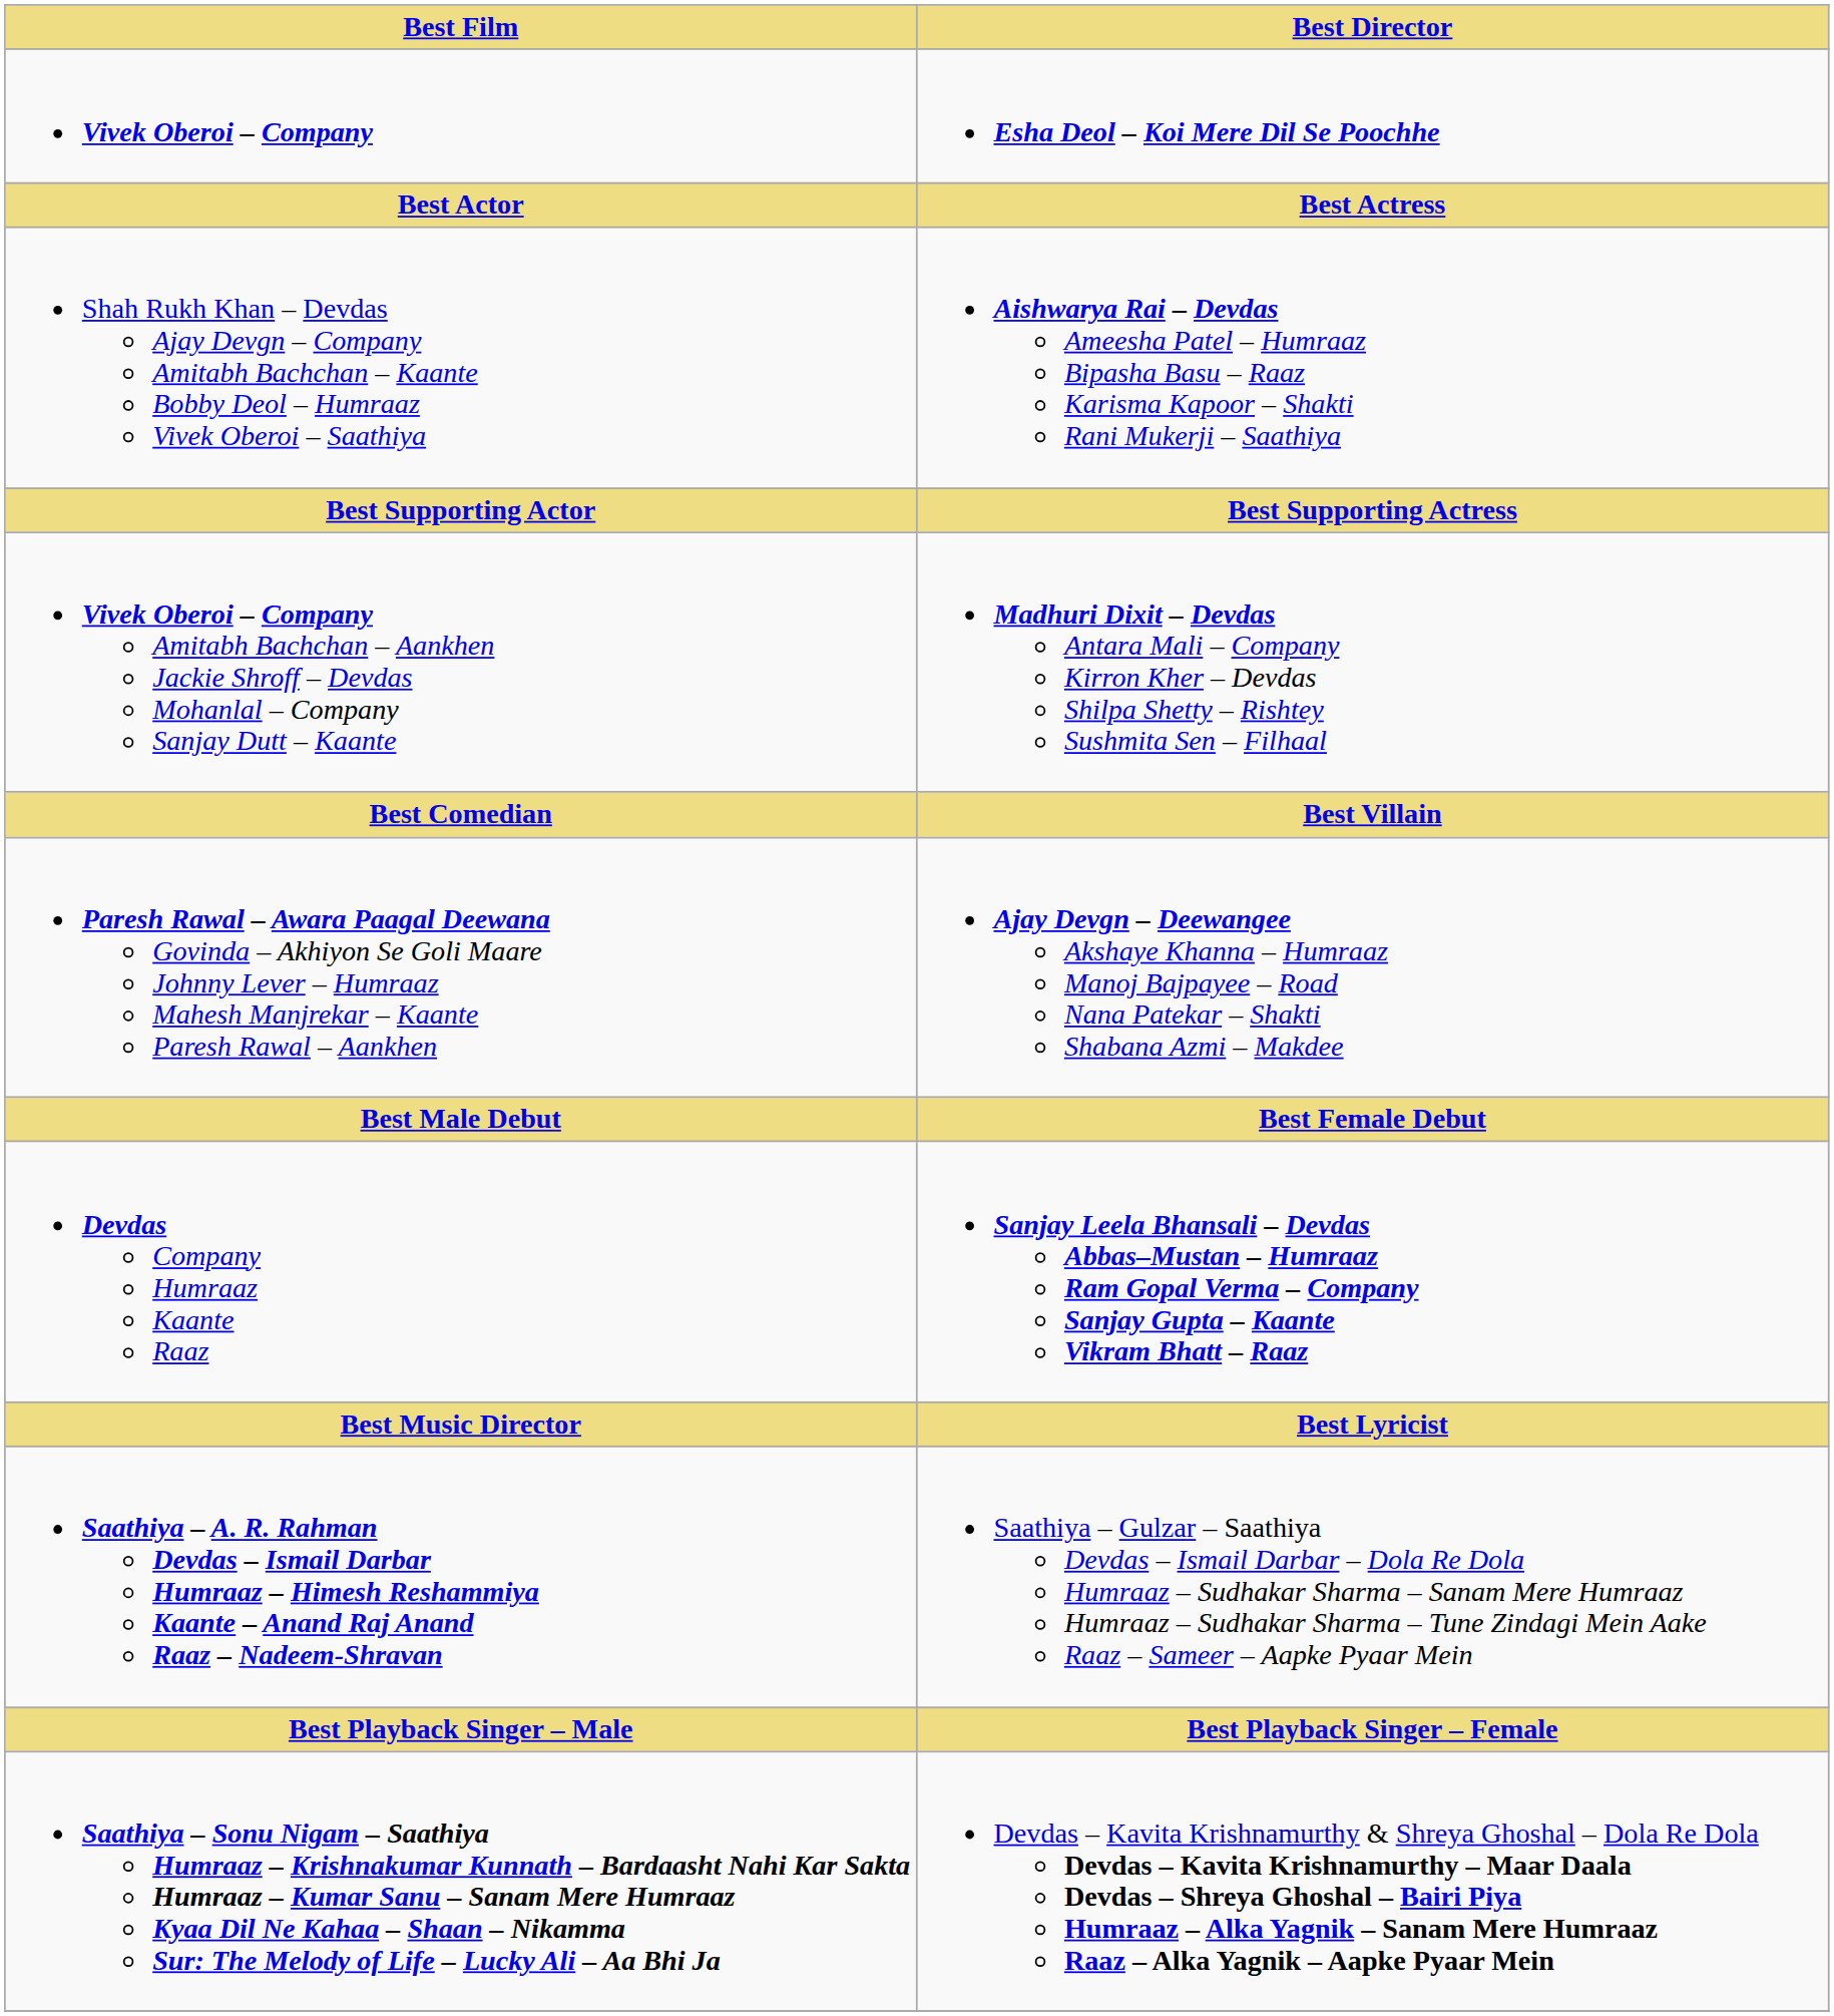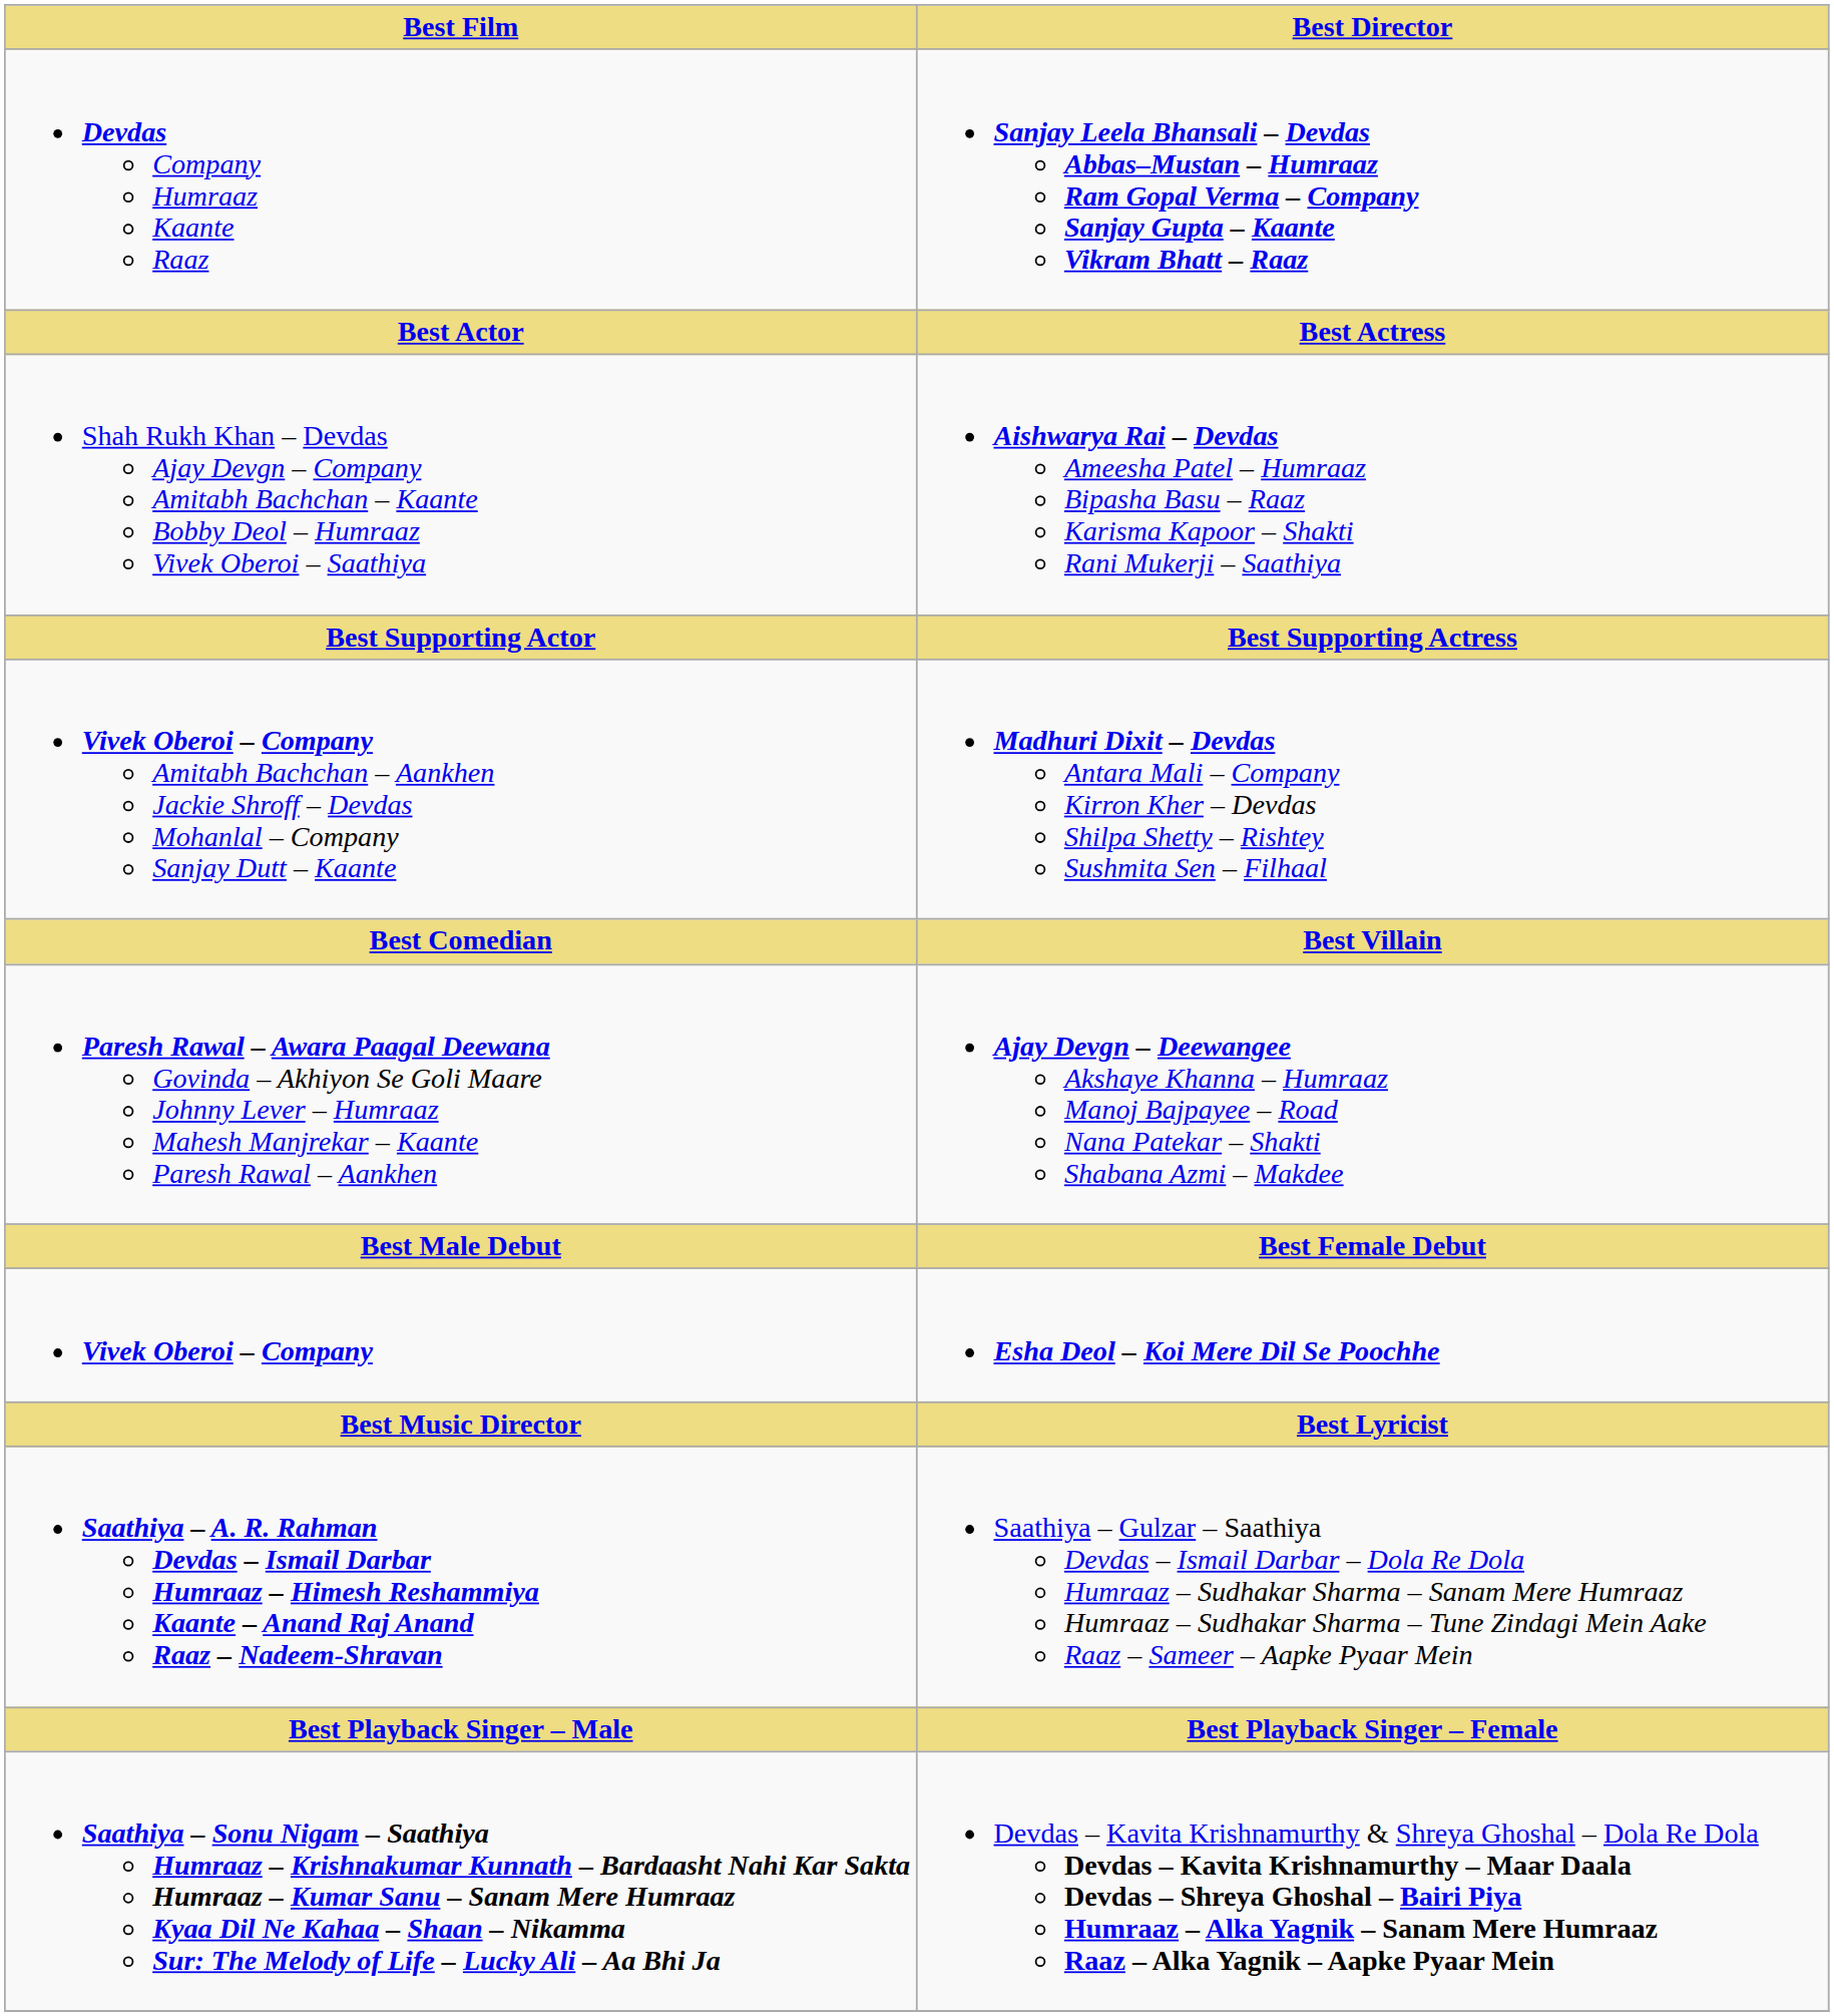rows swapped: Devdas Company Humraaz Kaante Raaz <-> Vivek Oberoi – Company
